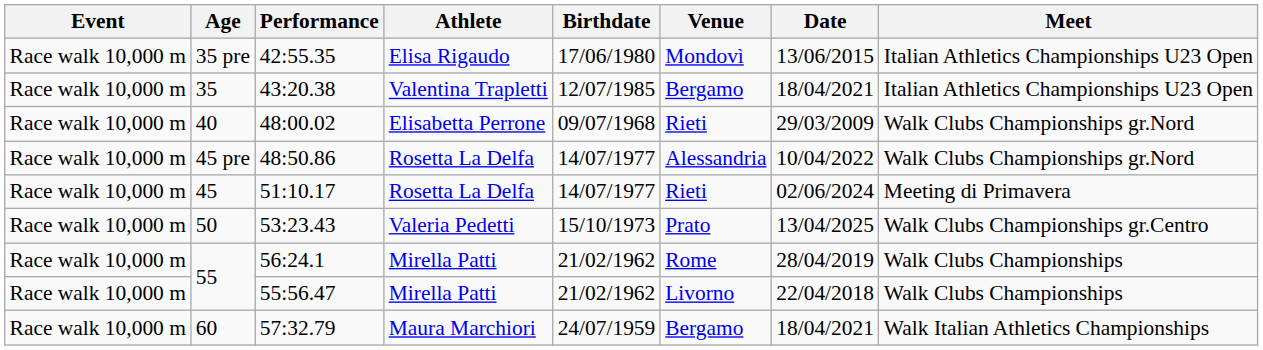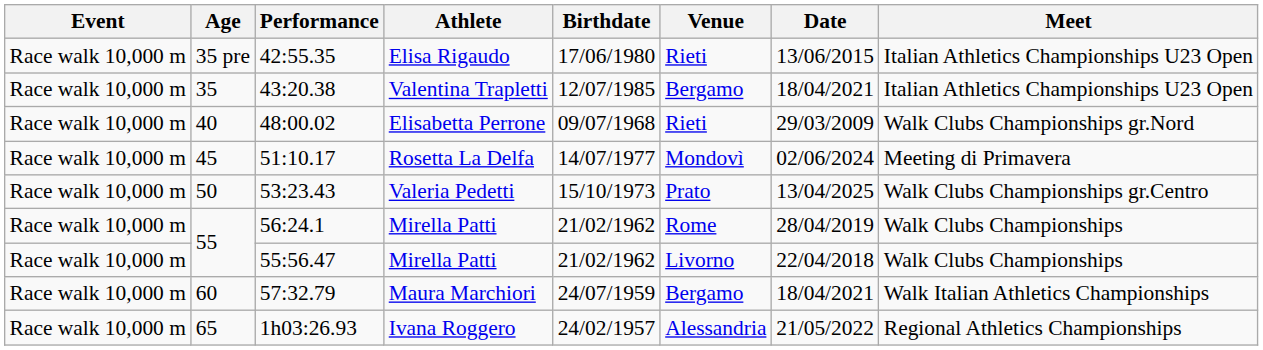42:55.35 | Venue: Mondovì -> Rieti
- row: Race walk 10,000 m | 45 pre | 48:50.86 | Rosetta La Delfa | 14/07/1977 | Alessandria | 10/04/2022 | Walk Clubs Championships gr.Nord
51:10.17 | Venue: Rieti -> Mondovì
+ row: Race walk 10,000 m | 65 | 1h03:26.93 | Ivana Roggero | 24/02/1957 | Alessandria | 21/05/2022 | Regional Athletics Championships
